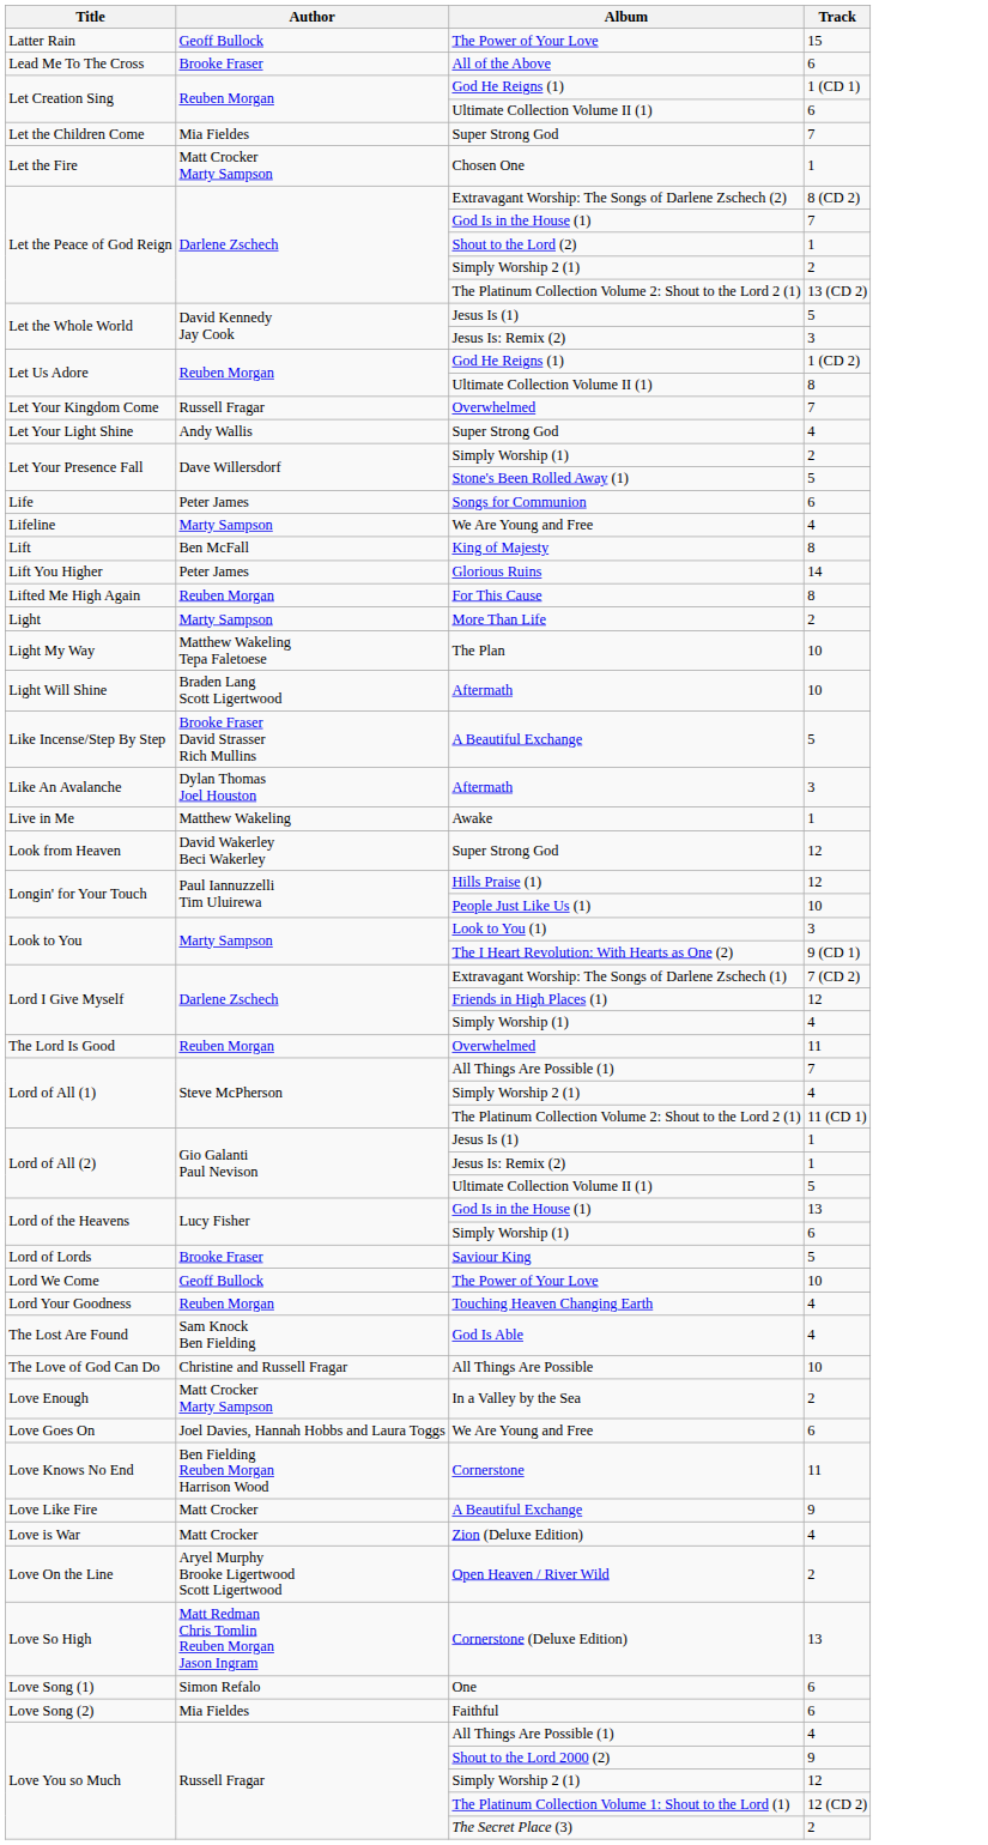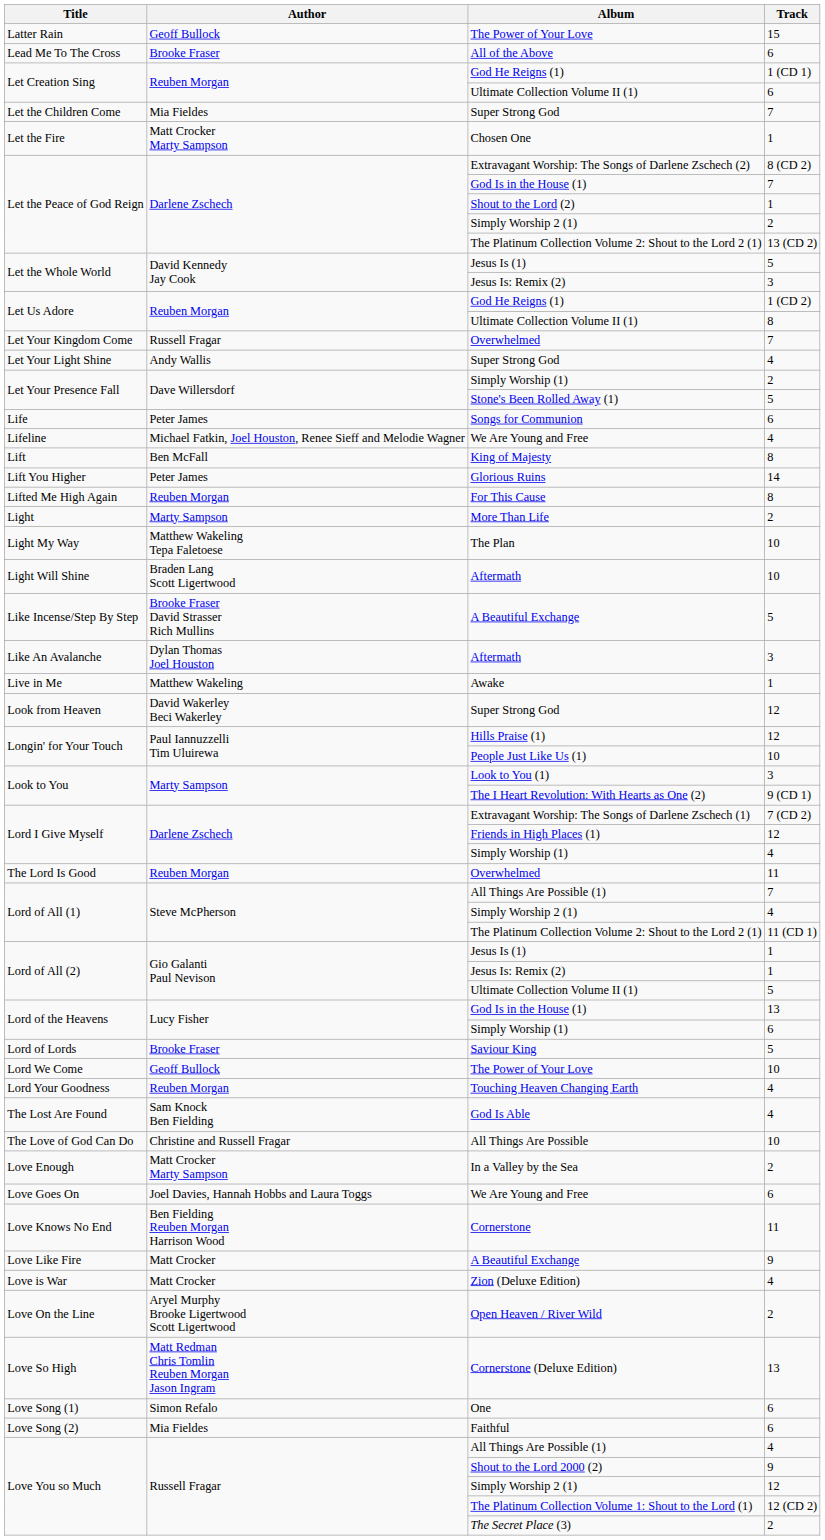Lifeline / We Are Young and Free | Author: Marty Sampson -> Michael Fatkin, Joel Houston, Renee Sieff and Melodie Wagner
